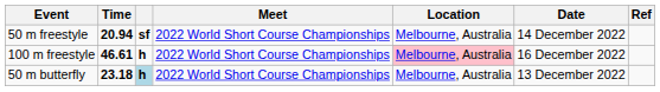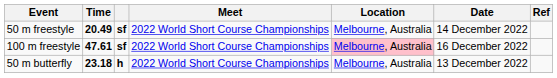50 m freestyle | Time: 20.94 -> 20.49
100 m freestyle | Time: 46.61 -> 47.61
100 m freestyle | column 3: h -> sf
50 m butterfly | column 3: lightblue background -> no background
